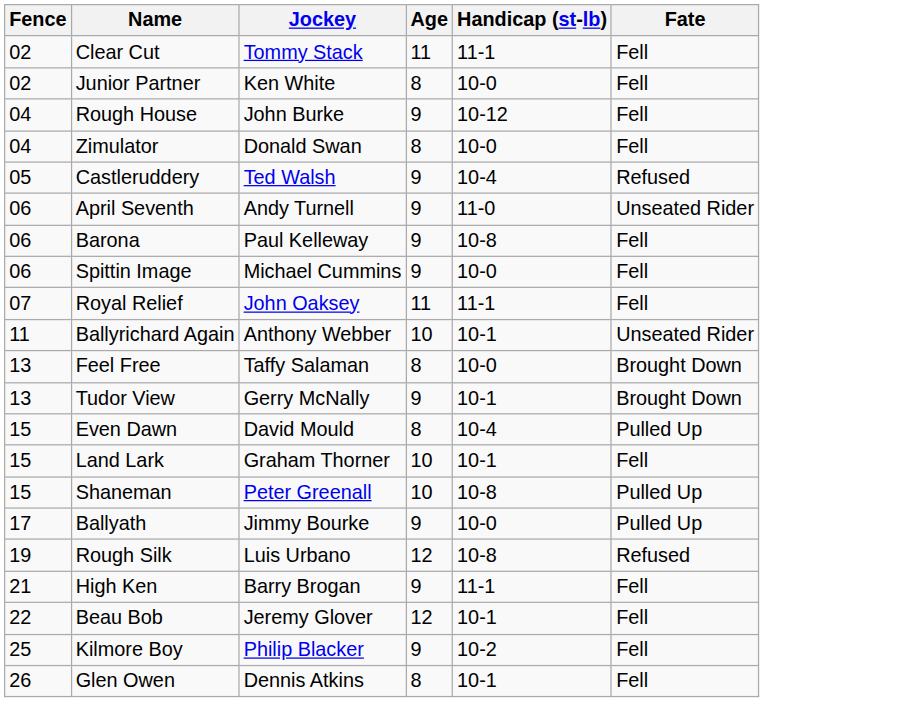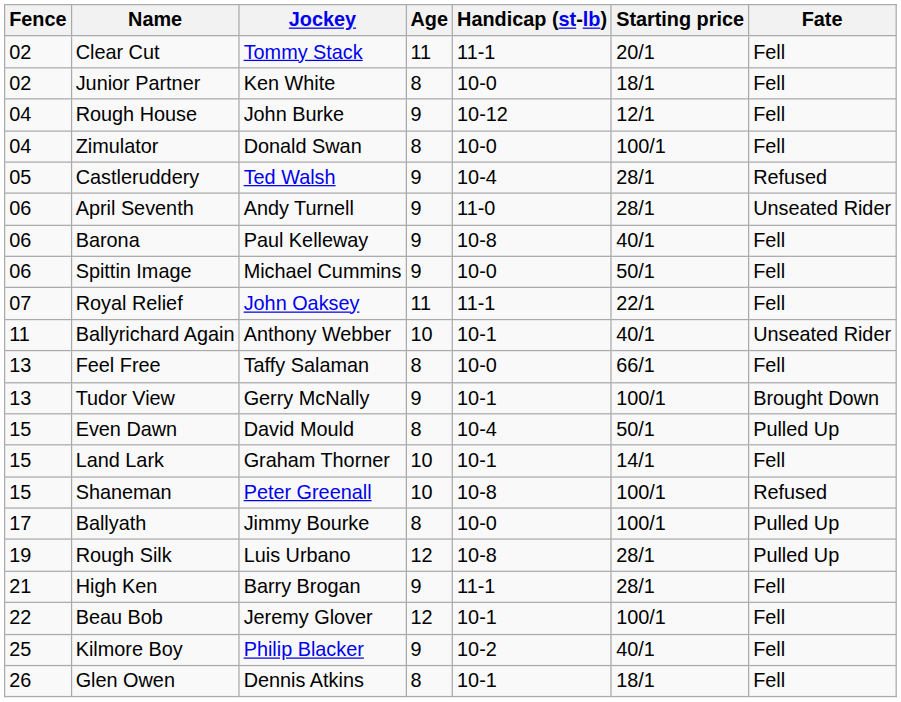+ column: Starting price | 20/1 | 18/1 | 12/1 | 100/1 | 28/1 | 28/1 | 40/1 | 50/1 | 22/1 | 40/1 | 66/1 | 100/1 | 50/1 | 14/1 | 100/1 | 100/1 | 28/1 | 28/1 | 100/1 | 40/1 | 18/1
Feel Free | Fate: Brought Down -> Fell
Shaneman | Fate: Pulled Up -> Refused
Ballyath | Age: 9 -> 8
Rough Silk | Fate: Refused -> Pulled Up
